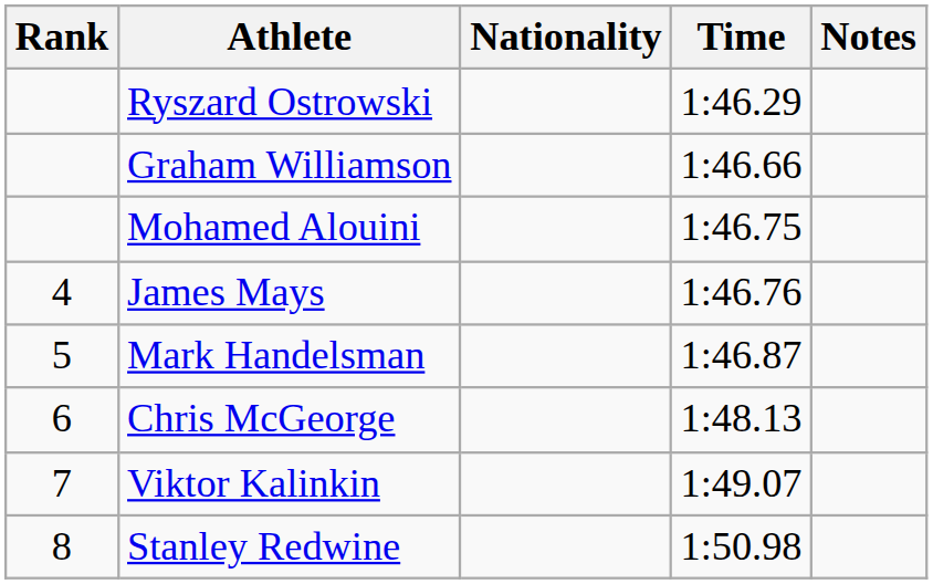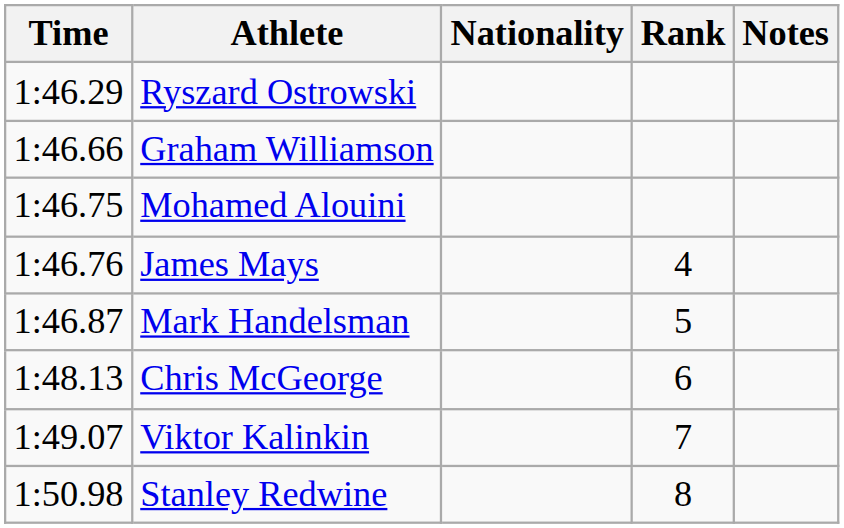columns swapped: Rank <-> Time
